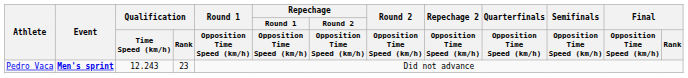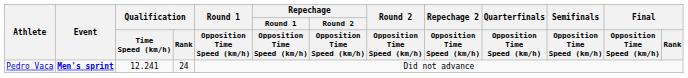Pedro Vaca | Qualification / Time Speed (km/h): 12.243 -> 12.241
Pedro Vaca | Qualification / Rank: 23 -> 24
